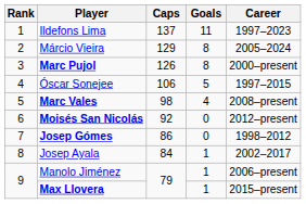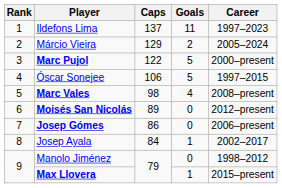Márcio Vieira | Goals: 8 -> 2
Marc Pujol | Caps: 126 -> 122
Marc Pujol | Goals: 8 -> 5
Moisés San Nicolás | Caps: 92 -> 89
Josep Gómes | Career: 1998–2012 -> 2006–present
Manolo Jiménez | Goals: 1 -> 0
Manolo Jiménez | Career: 2006–present -> 1998–2012
